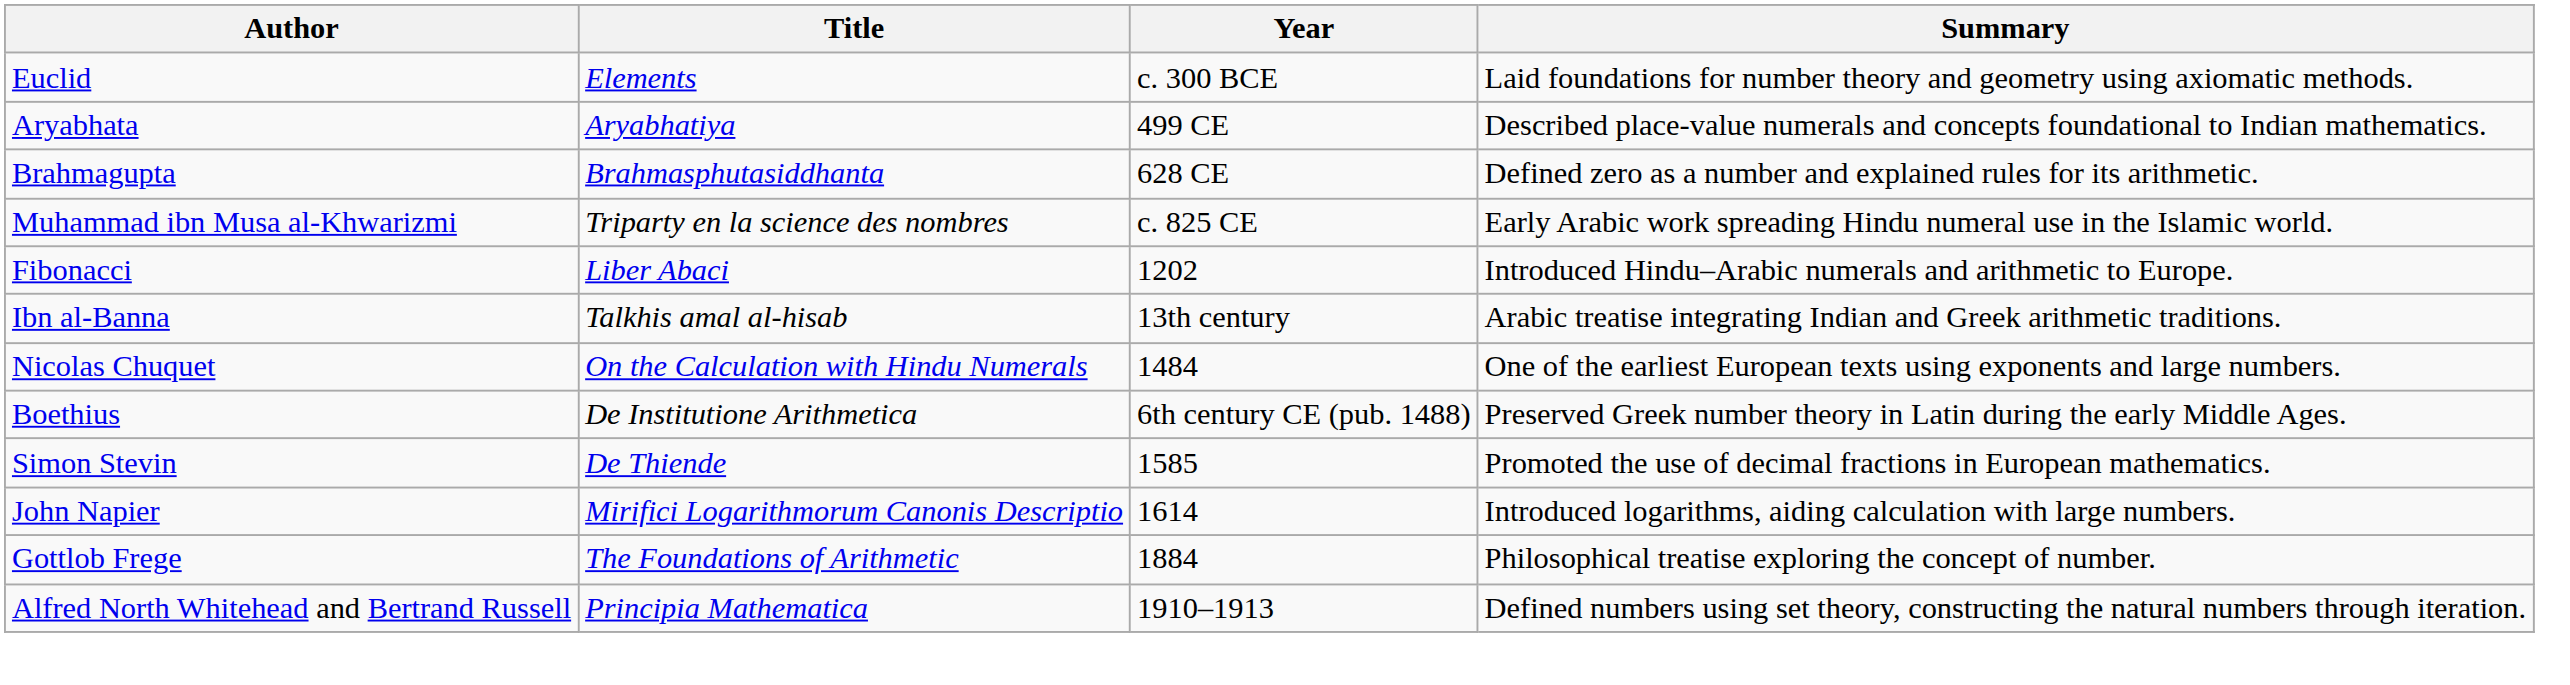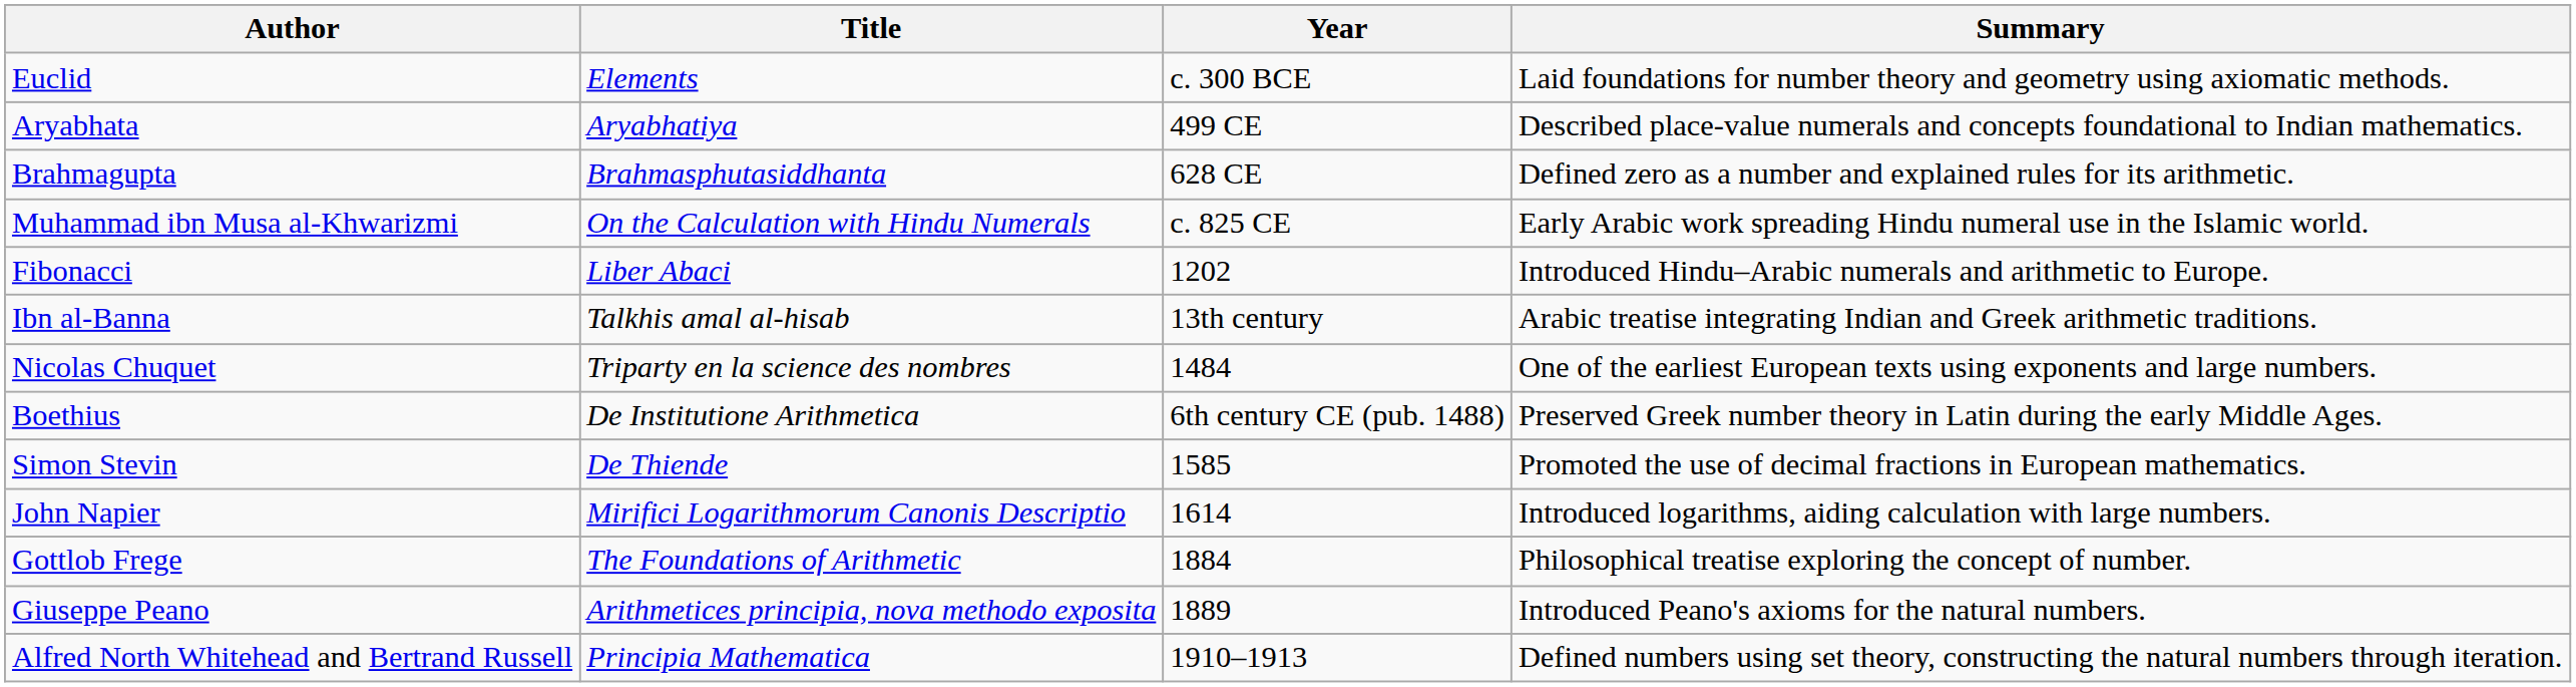Muhammad ibn Musa al-Khwarizmi | Title: Triparty en la science des nombres -> On the Calculation with Hindu Numerals
Nicolas Chuquet | Title: On the Calculation with Hindu Numerals -> Triparty en la science des nombres
+ row: Giuseppe Peano | Arithmetices principia, nova methodo exposita | 1889 | Introduced Peano's axioms for the natural numbers.
